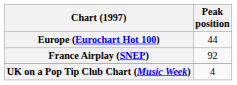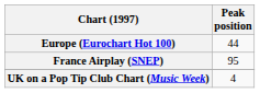France Airplay (SNEP) | Peak position: 92 -> 95
